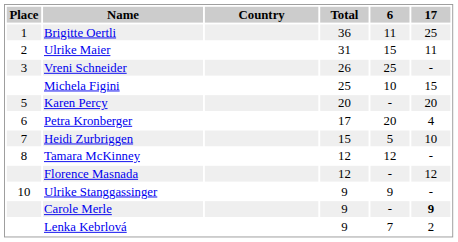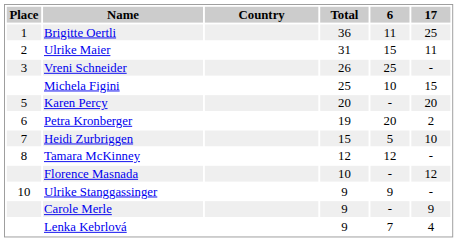Petra Kronberger | Total: 17 -> 19
Petra Kronberger | 17: 4 -> 2
Florence Masnada | Total: 12 -> 10
Carole Merle | 17: bold -> normal
Lenka Kebrlová | 17: 2 -> 4
